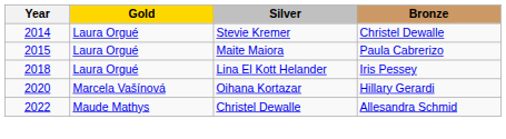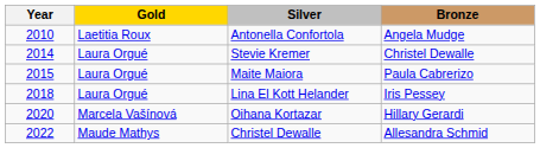+ row: 2010 | Laetitia Roux | Antonella Confortola | Angela Mudge
